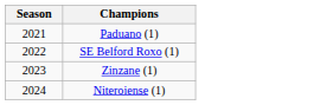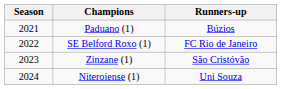+ column: Runners-up | Búzios | FC Rio de Janeiro | São Cristóvão | Uni Souza
